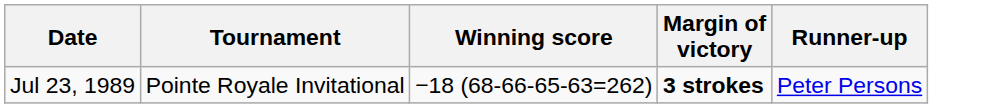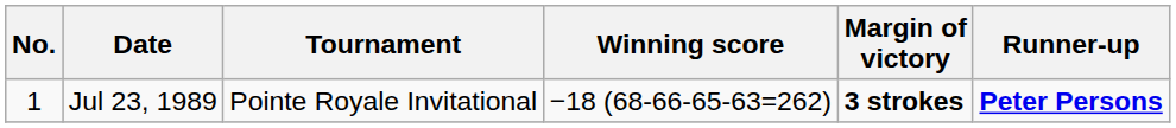+ column: No. | 1
Jul 23, 1989 | Runner-up: normal -> bold
